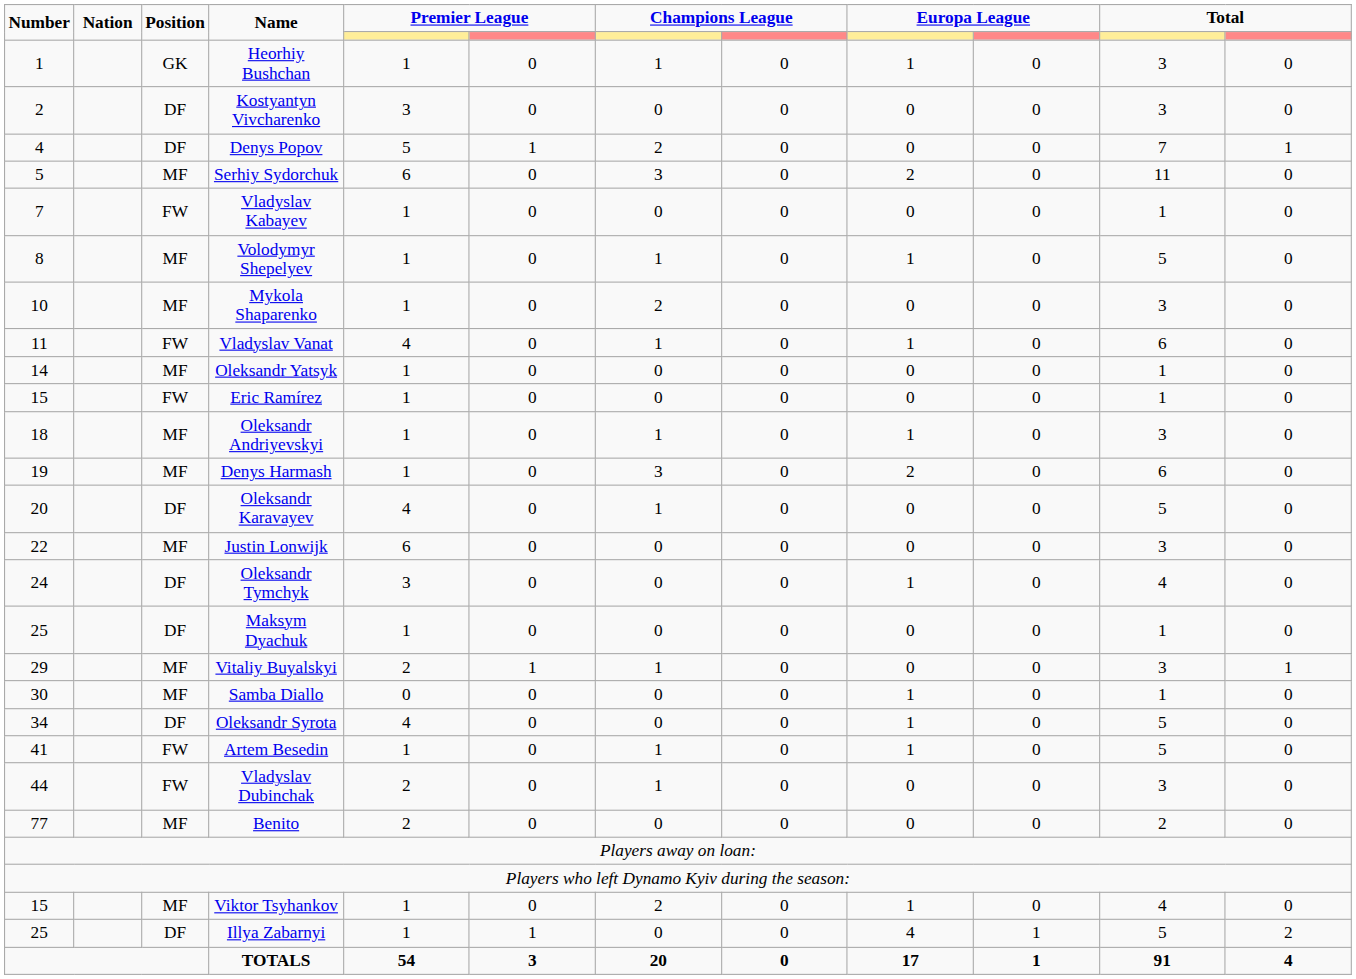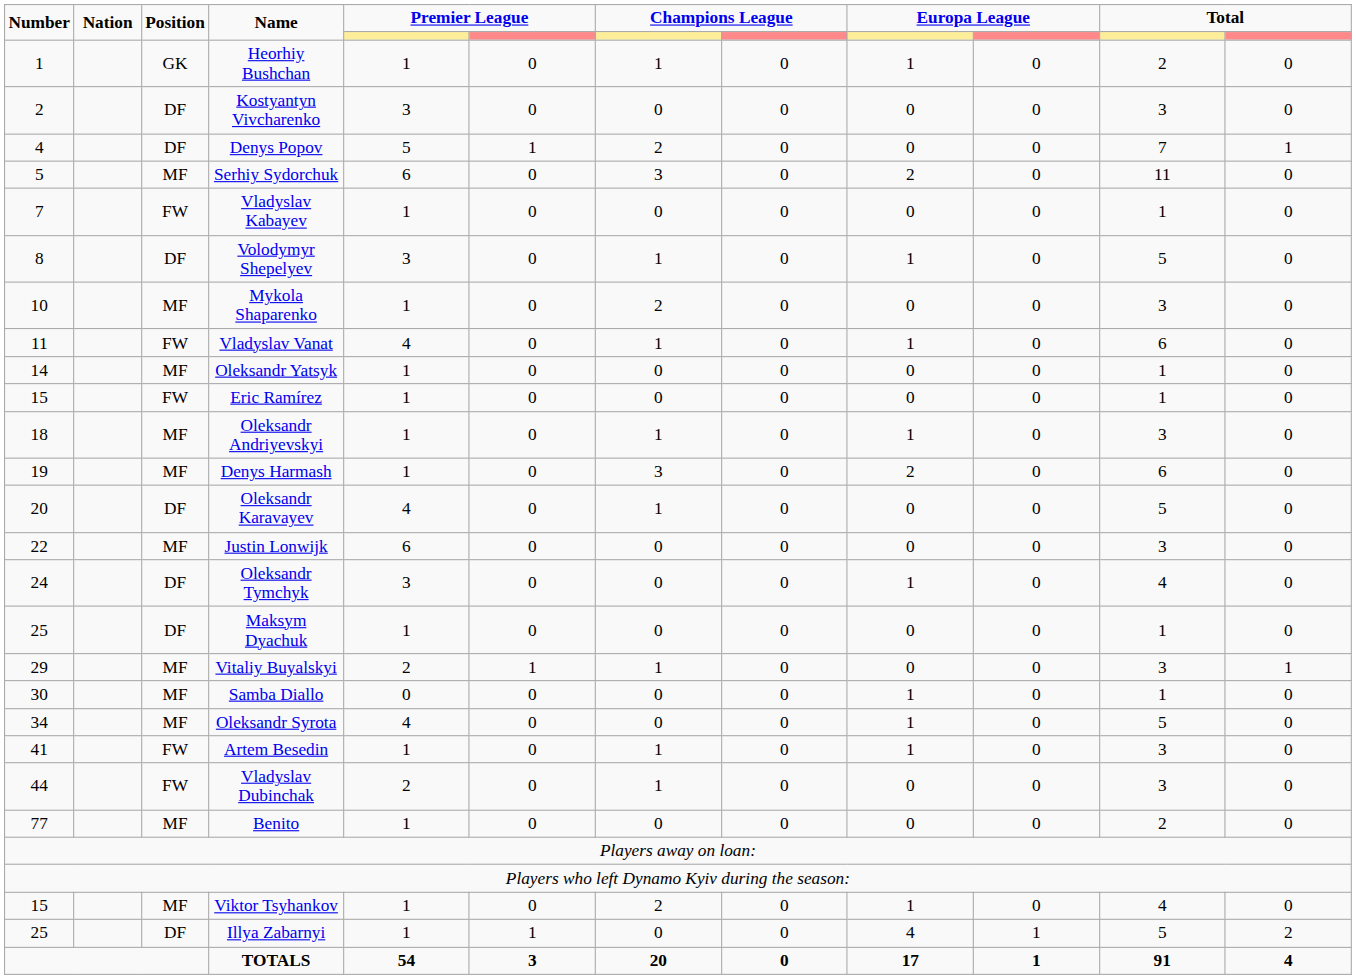Heorhiy Bushchan | column 11: 3 -> 2
Volodymyr Shepelyev | Position: MF -> DF
Volodymyr Shepelyev | column 5: 1 -> 3
Oleksandr Syrota | Position: DF -> MF
Artem Besedin | column 11: 5 -> 3
Benito | column 5: 2 -> 1
